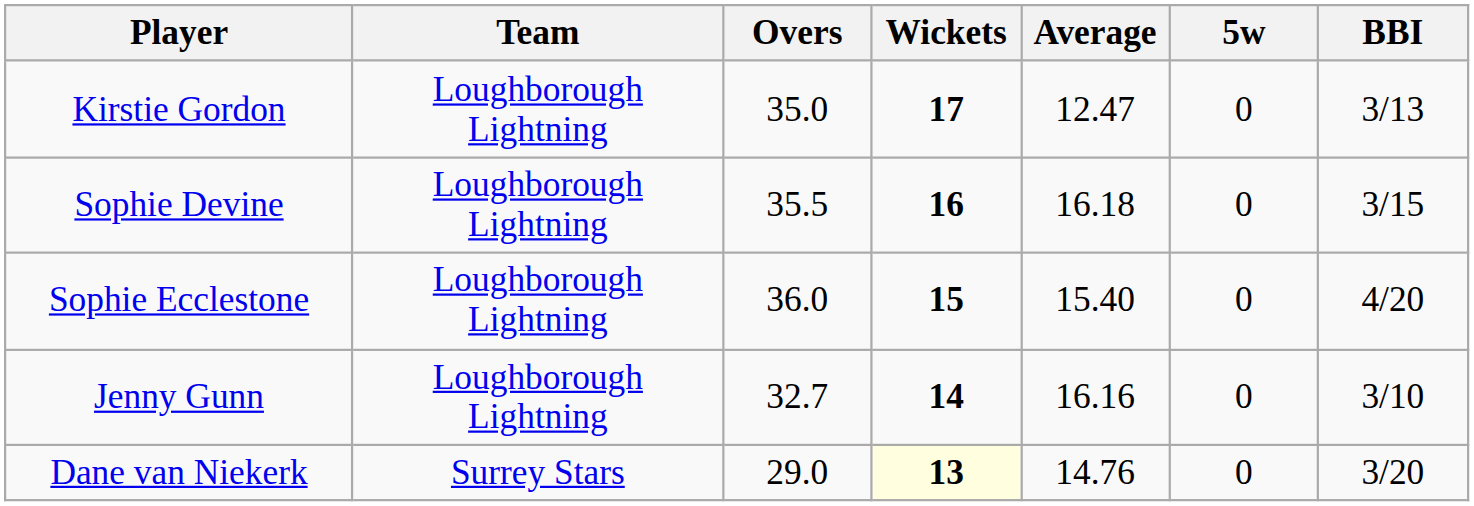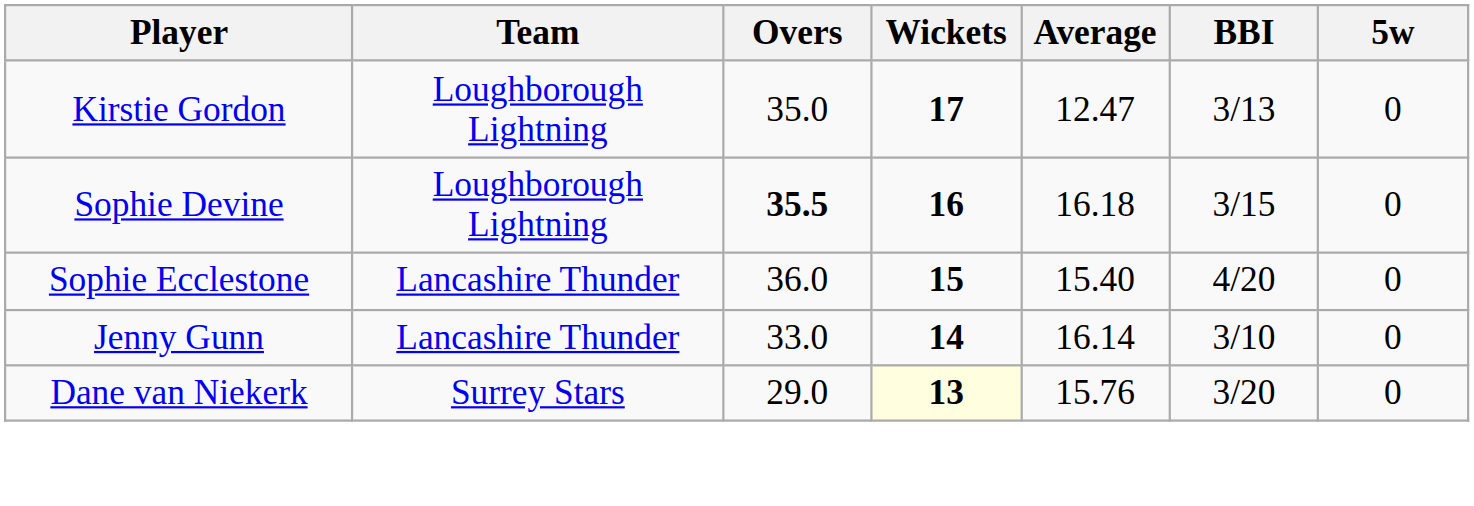columns swapped: BBI <-> 5w
Sophie Devine | Overs: normal -> bold
Sophie Ecclestone | Team: Loughborough Lightning -> Lancashire Thunder
Jenny Gunn | Team: Loughborough Lightning -> Lancashire Thunder
Jenny Gunn | Overs: 32.7 -> 33.0
Jenny Gunn | Average: 16.16 -> 16.14
Dane van Niekerk | Average: 14.76 -> 15.76
